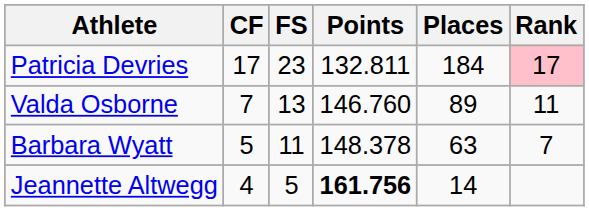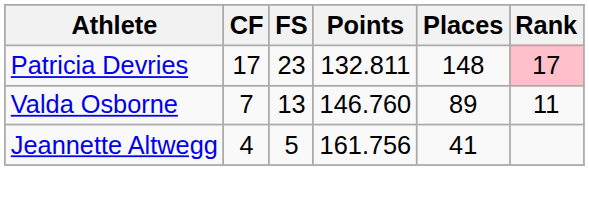Patricia Devries | Places: 184 -> 148
- row: Barbara Wyatt | 5 | 11 | 148.378 | 63 | 7
Jeannette Altwegg | Points: bold -> normal
Jeannette Altwegg | Places: 14 -> 41
